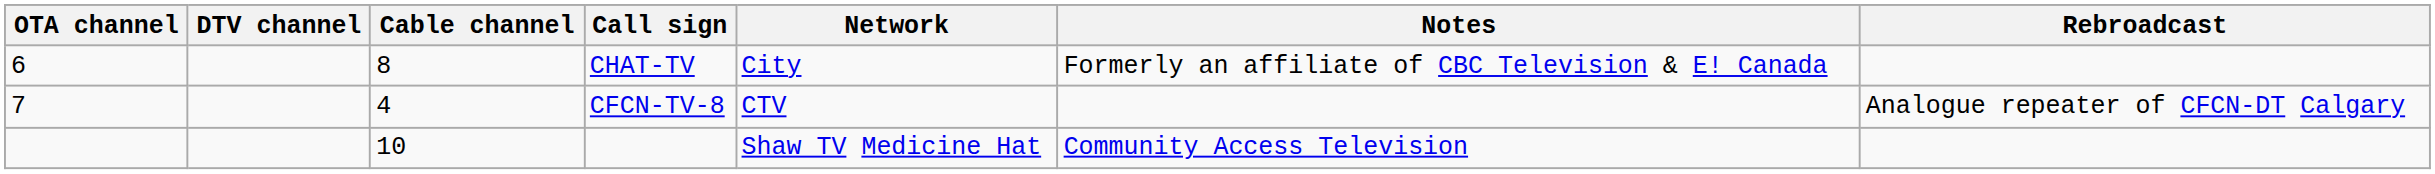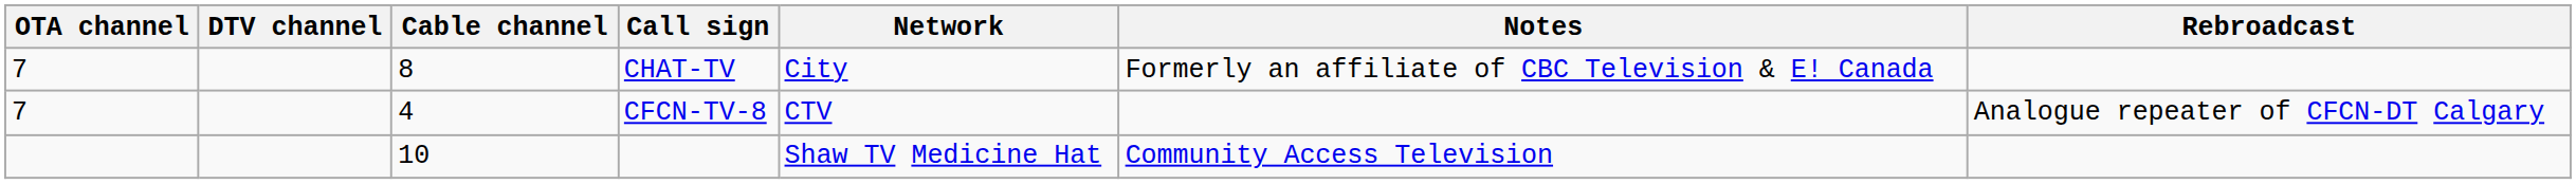CHAT-TV | OTA channel: 6 -> 7
